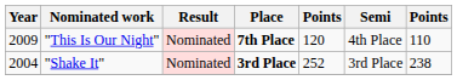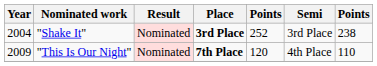rows swapped: "Shake It" <-> "This Is Our Night"
